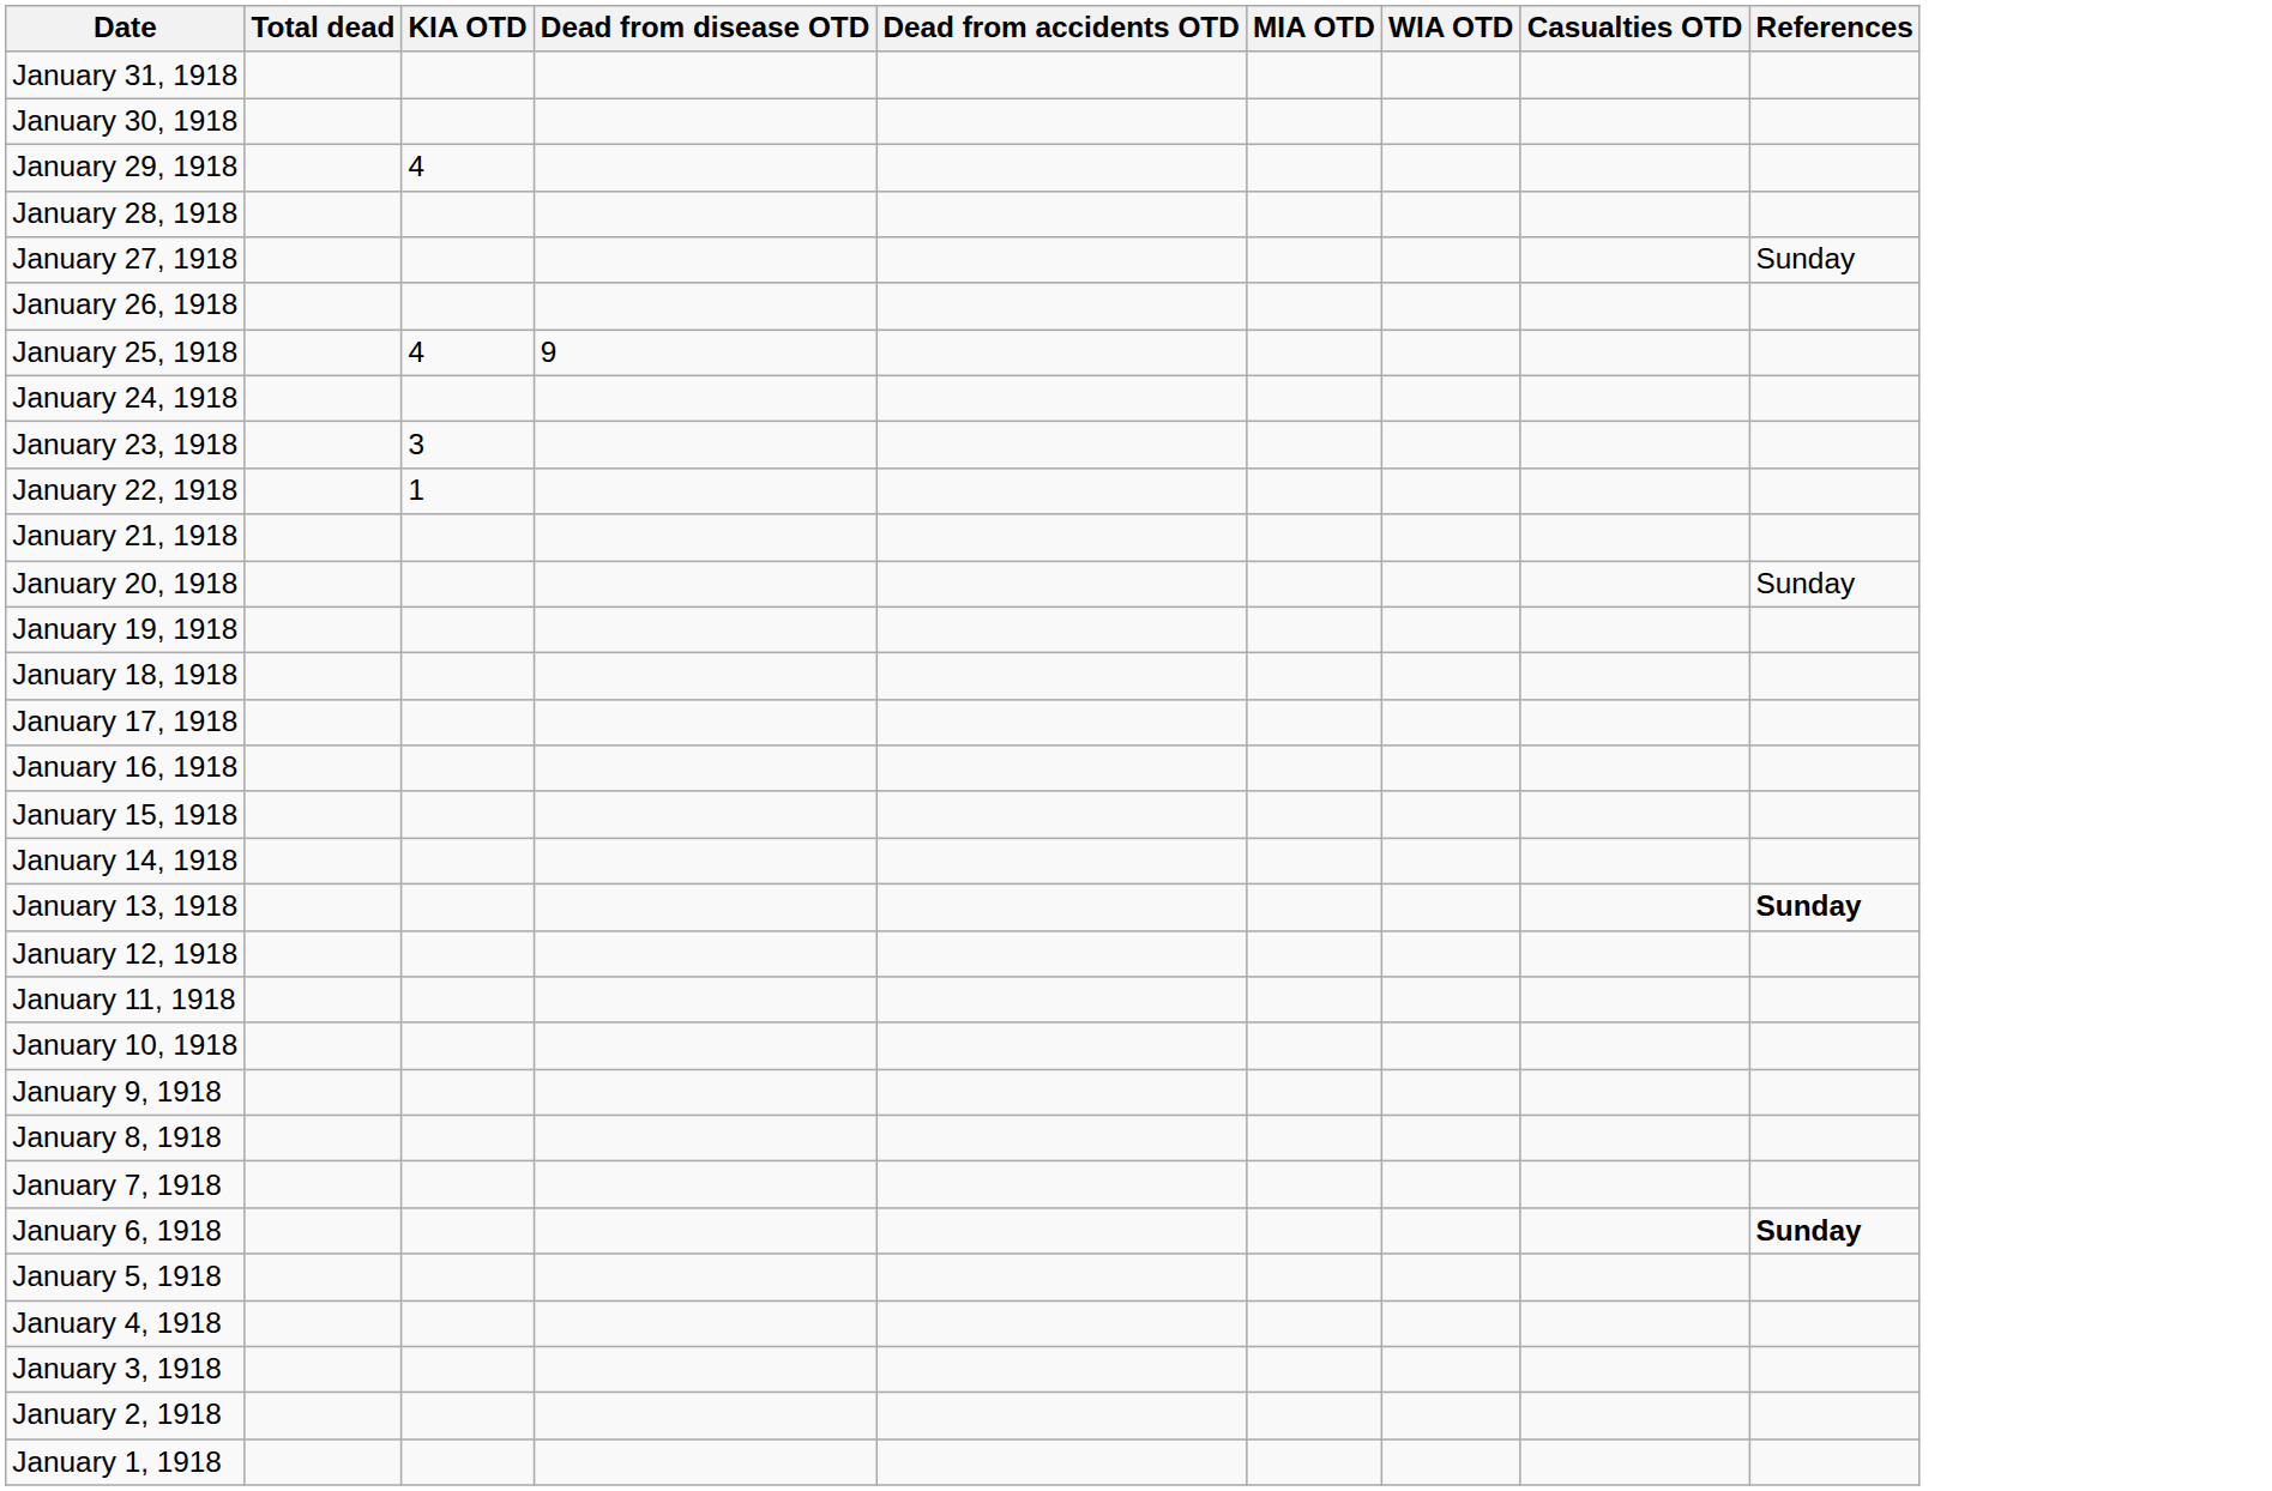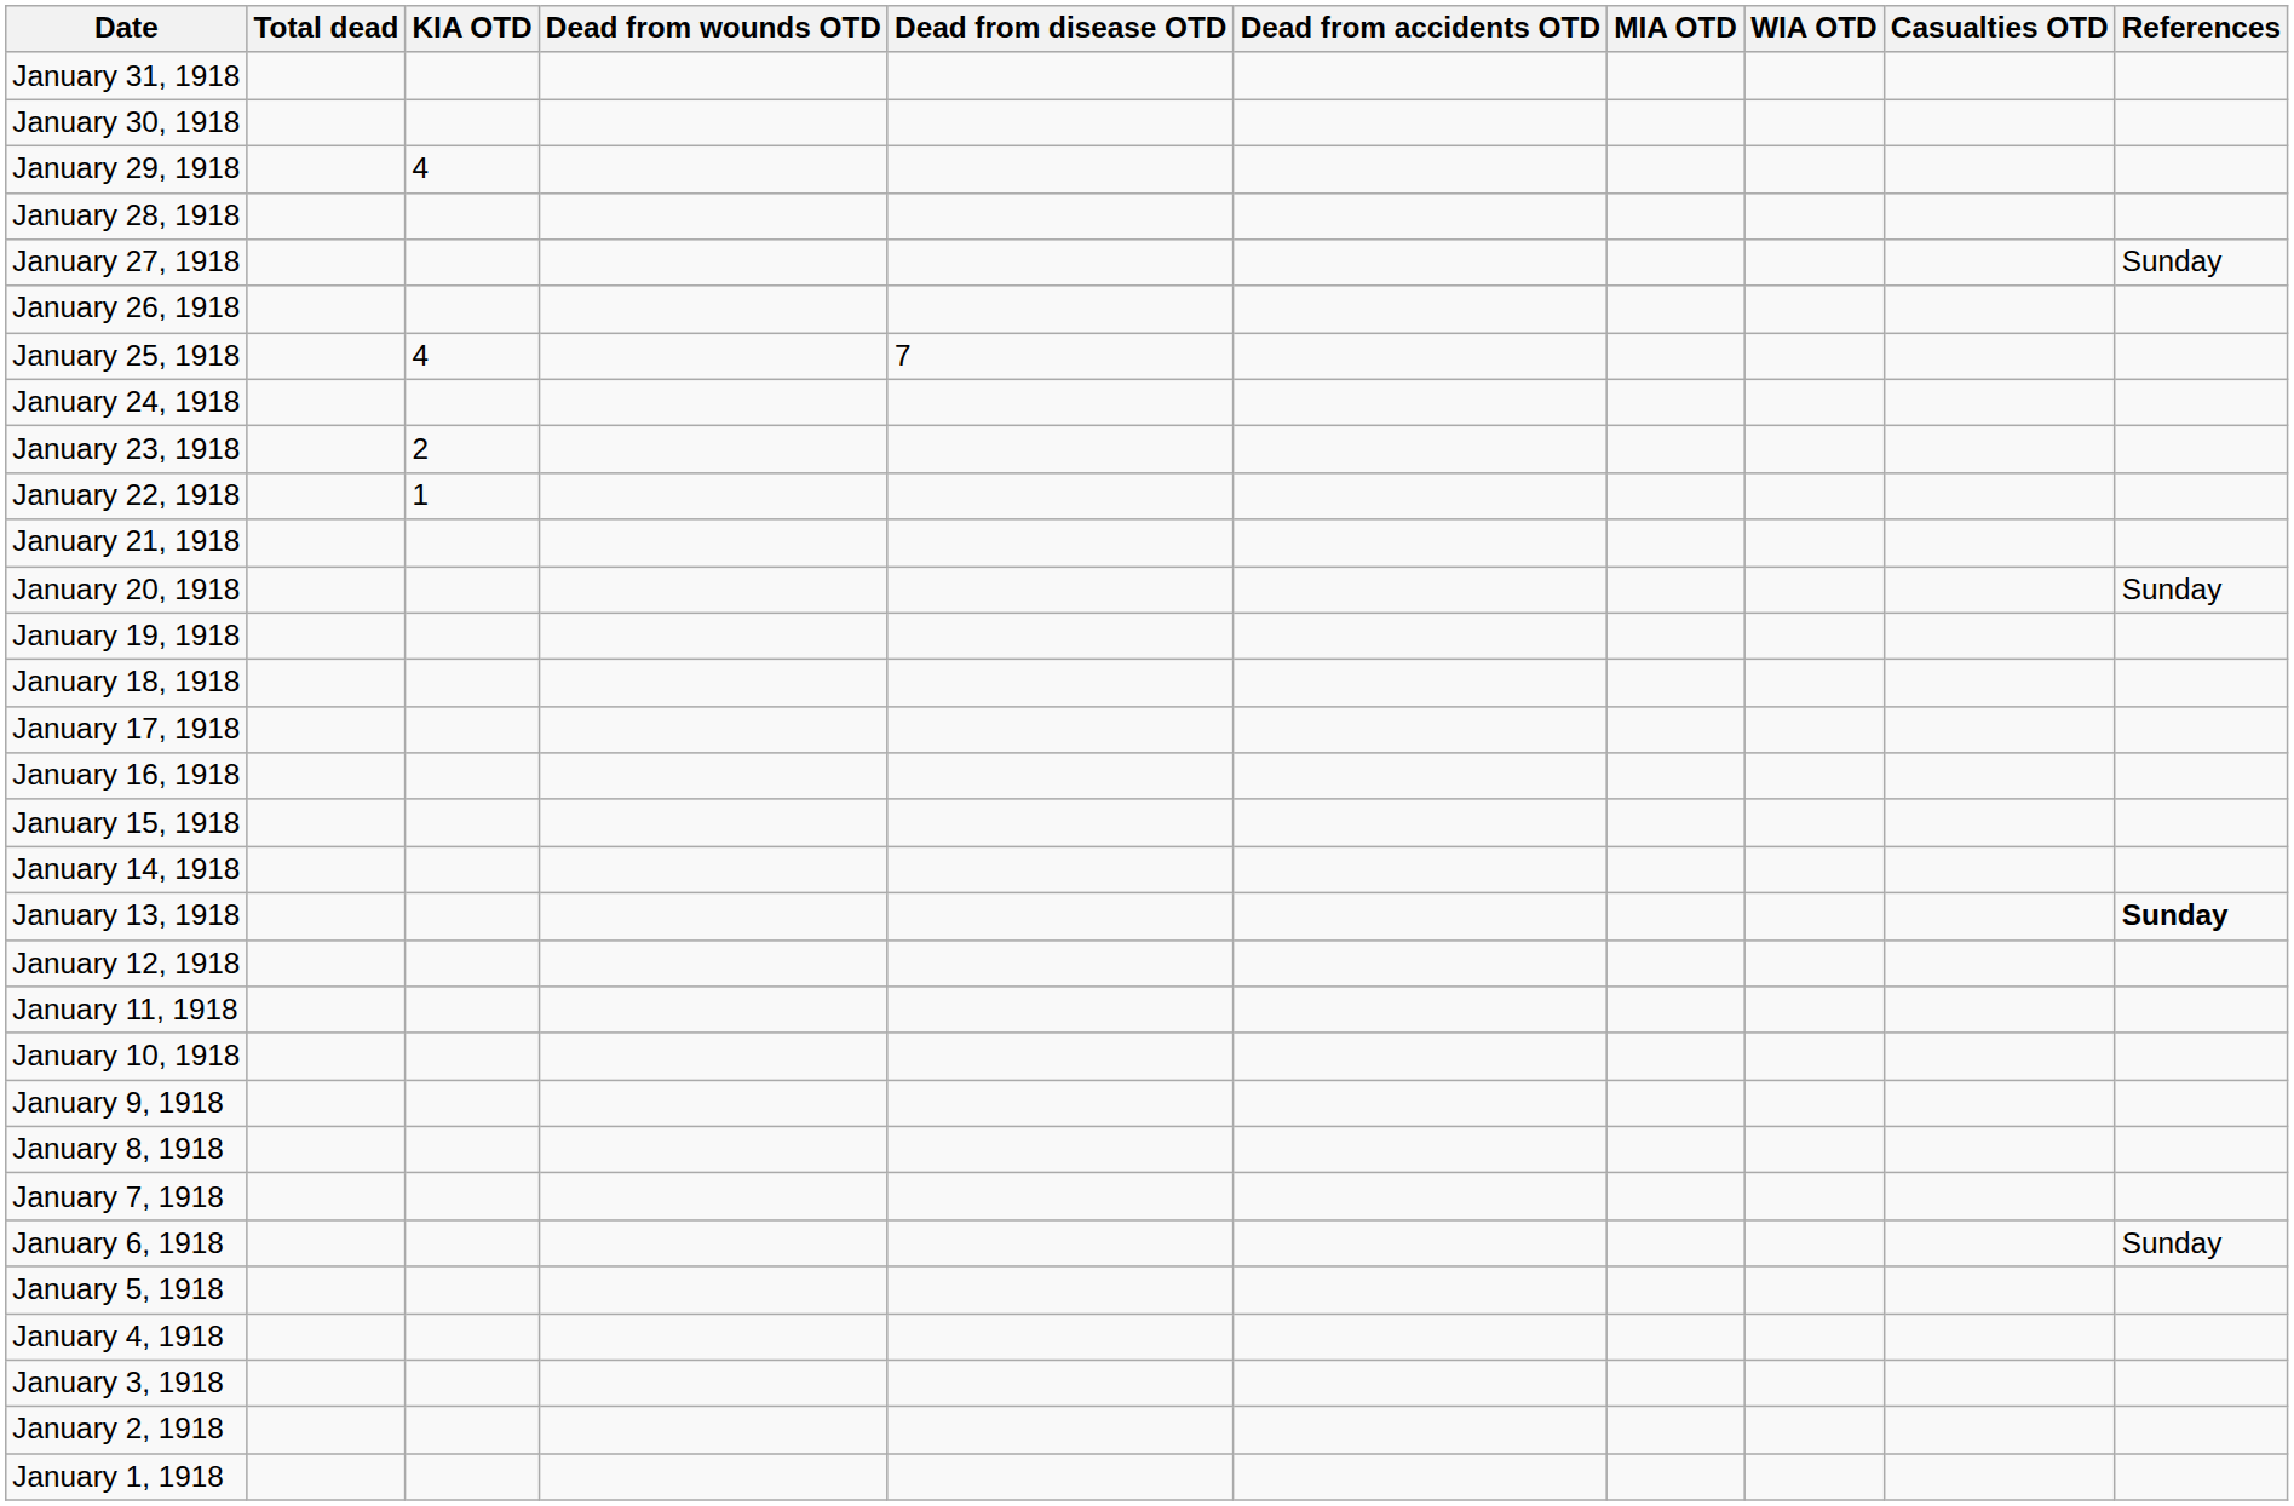+ column: Dead from wounds OTD
January 25, 1918 | Dead from disease OTD: 9 -> 7
January 23, 1918 | KIA OTD: 3 -> 2
January 6, 1918 | References: bold -> normal
